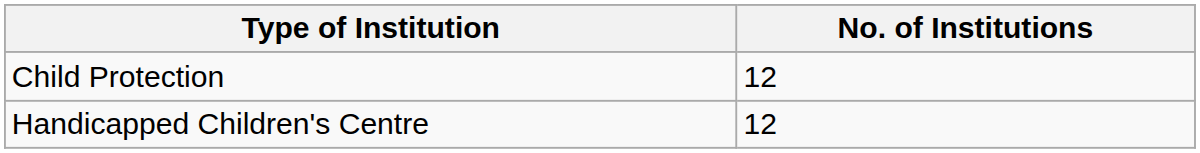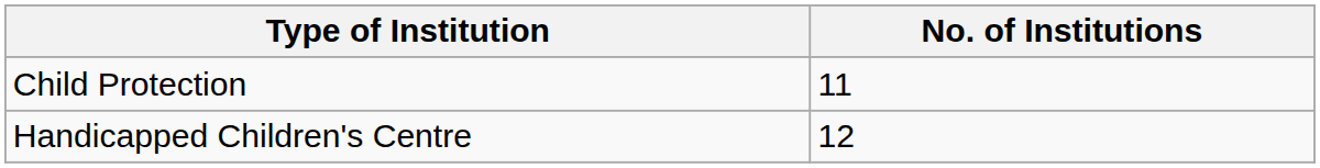Child Protection | No. of Institutions: 12 -> 11
